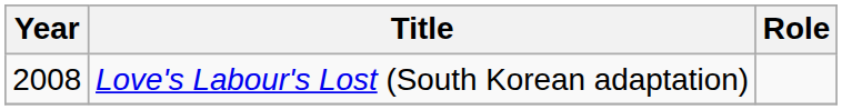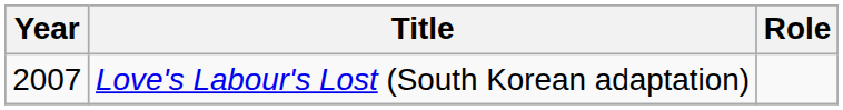Love's Labour's Lost (South Korean adaptation) | Year: 2008 -> 2007
